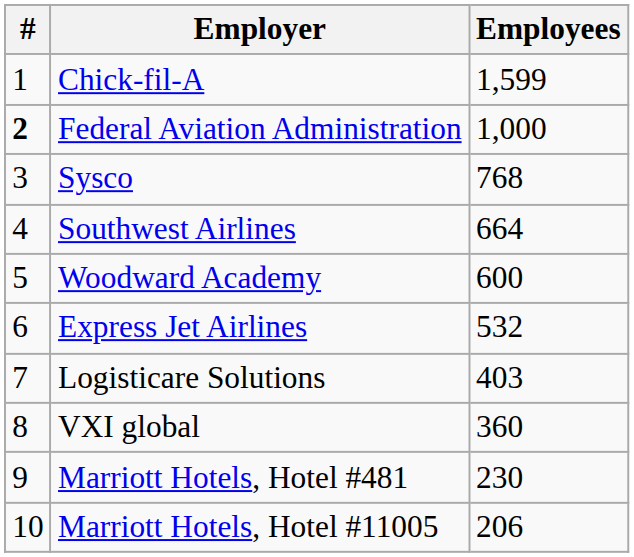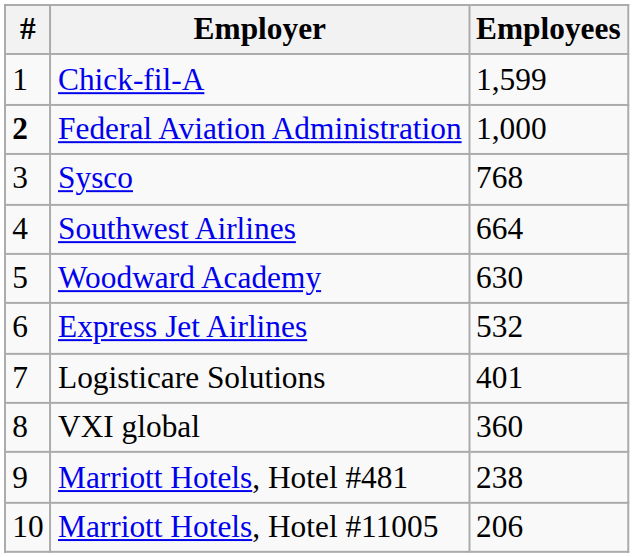Woodward Academy | Employees: 600 -> 630
Logisticare Solutions | Employees: 403 -> 401
Marriott Hotels, Hotel #481 | Employees: 230 -> 238
